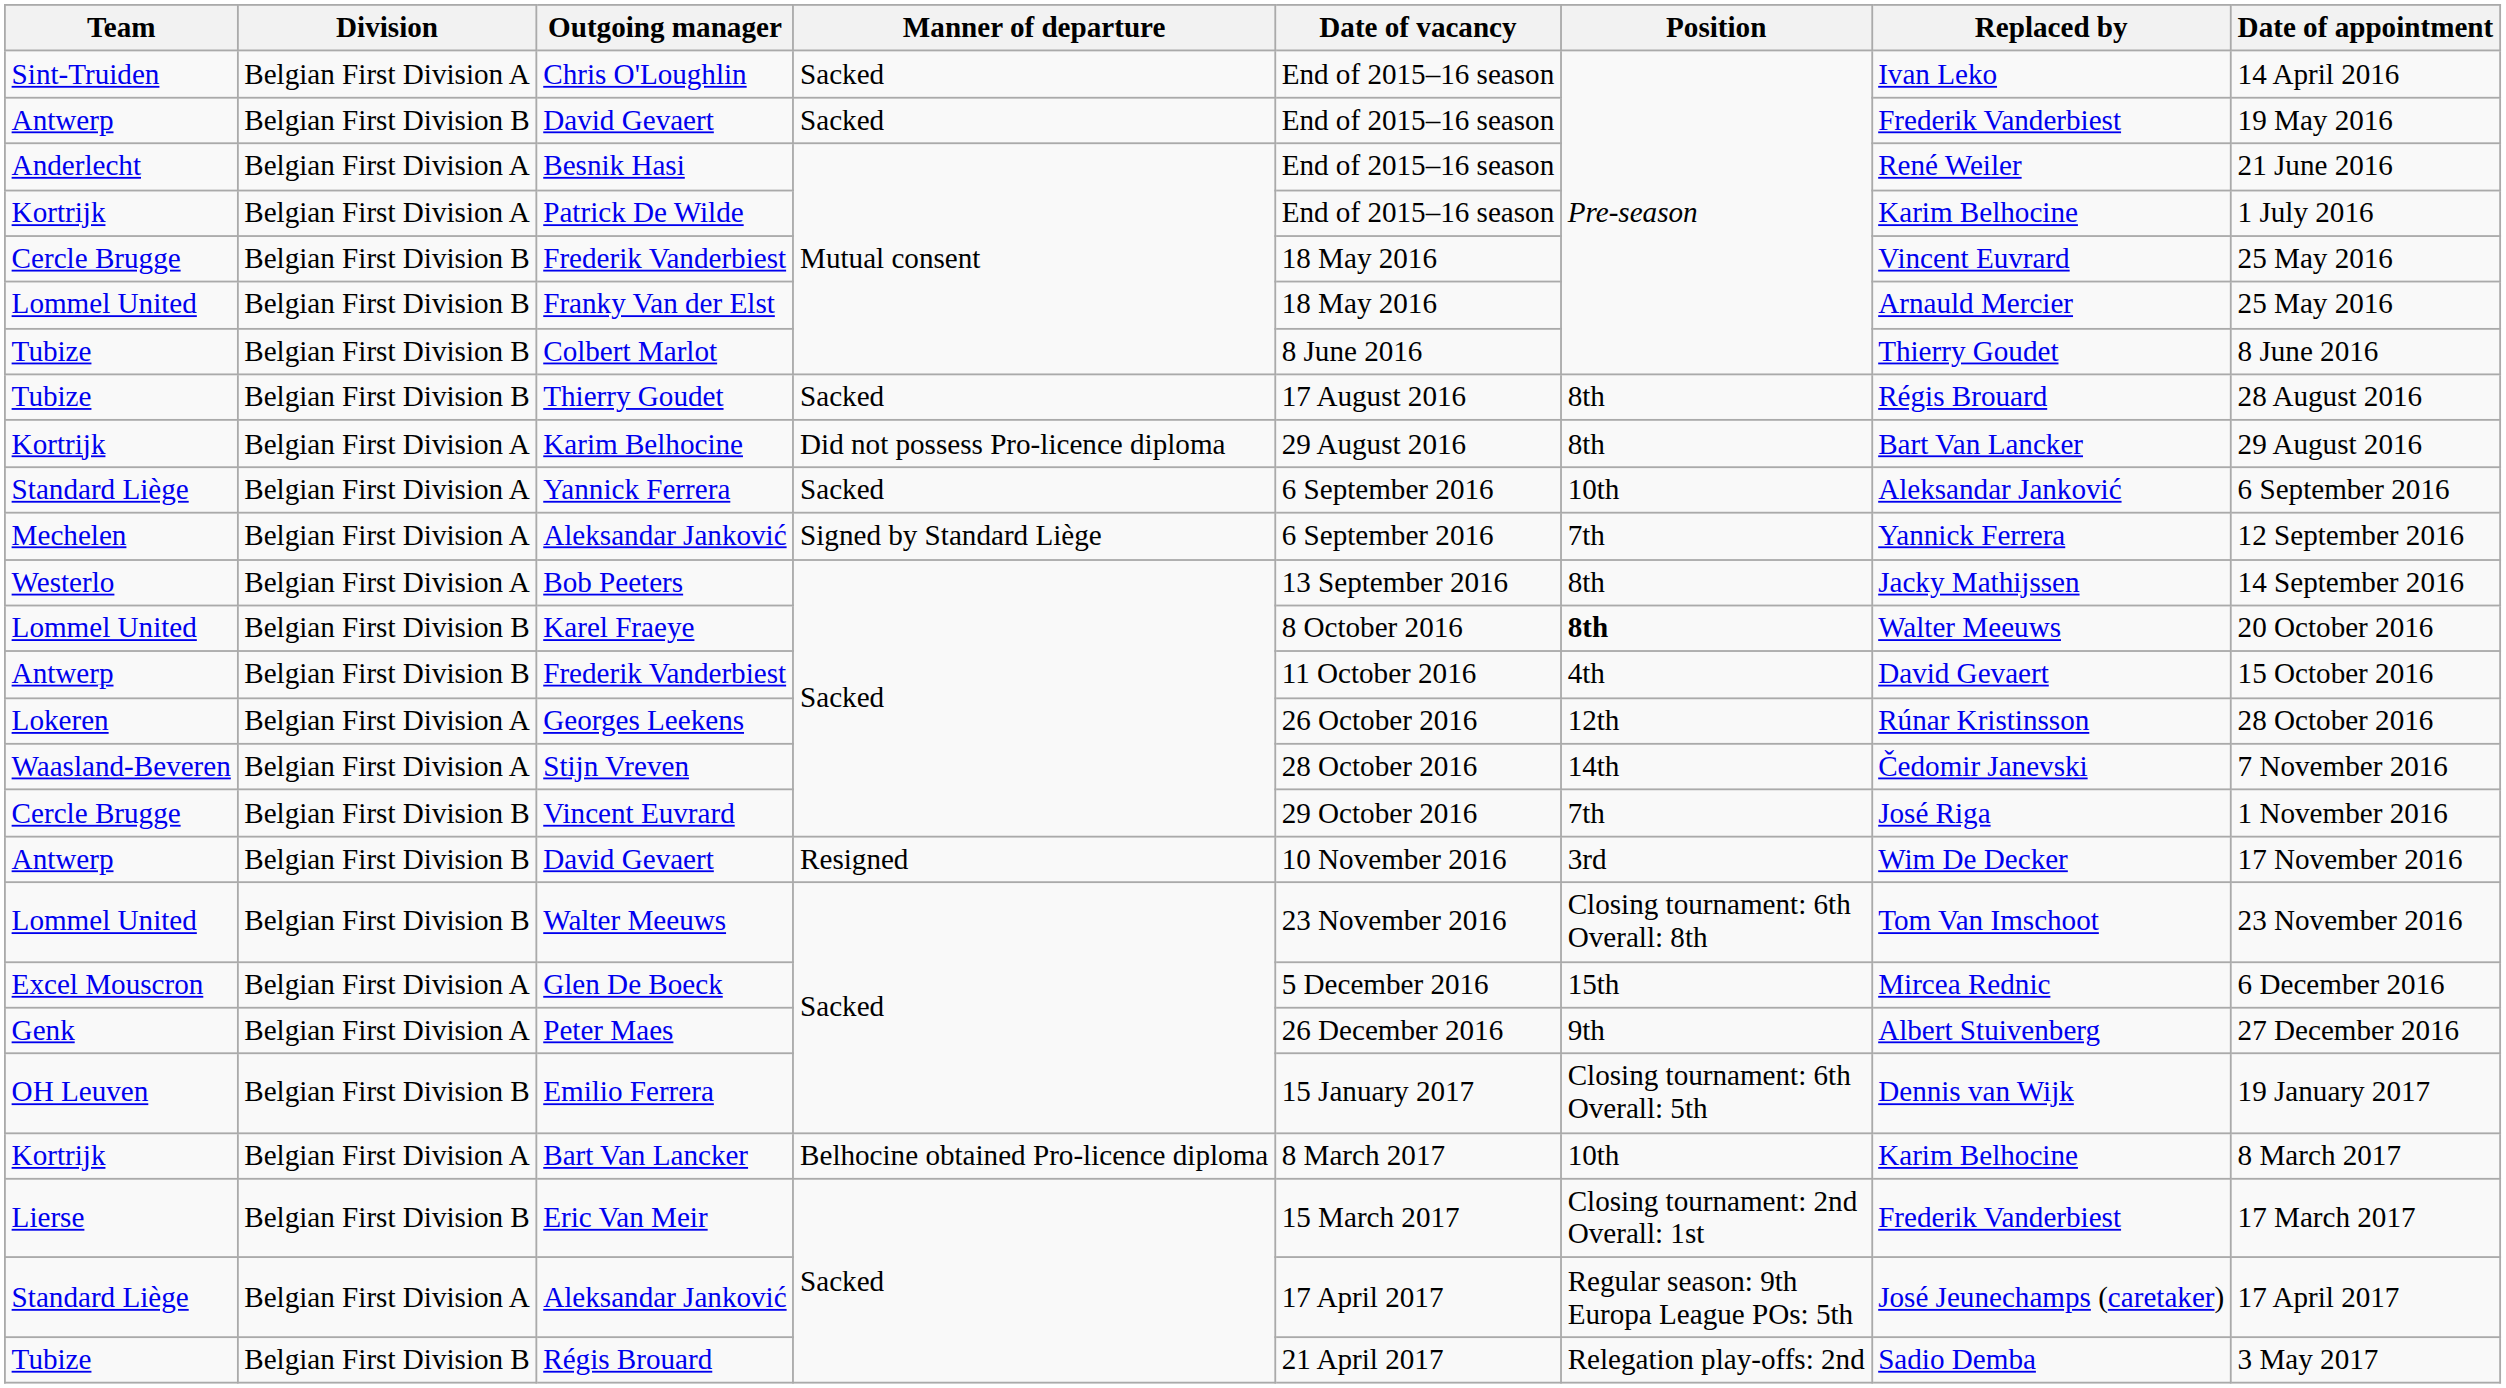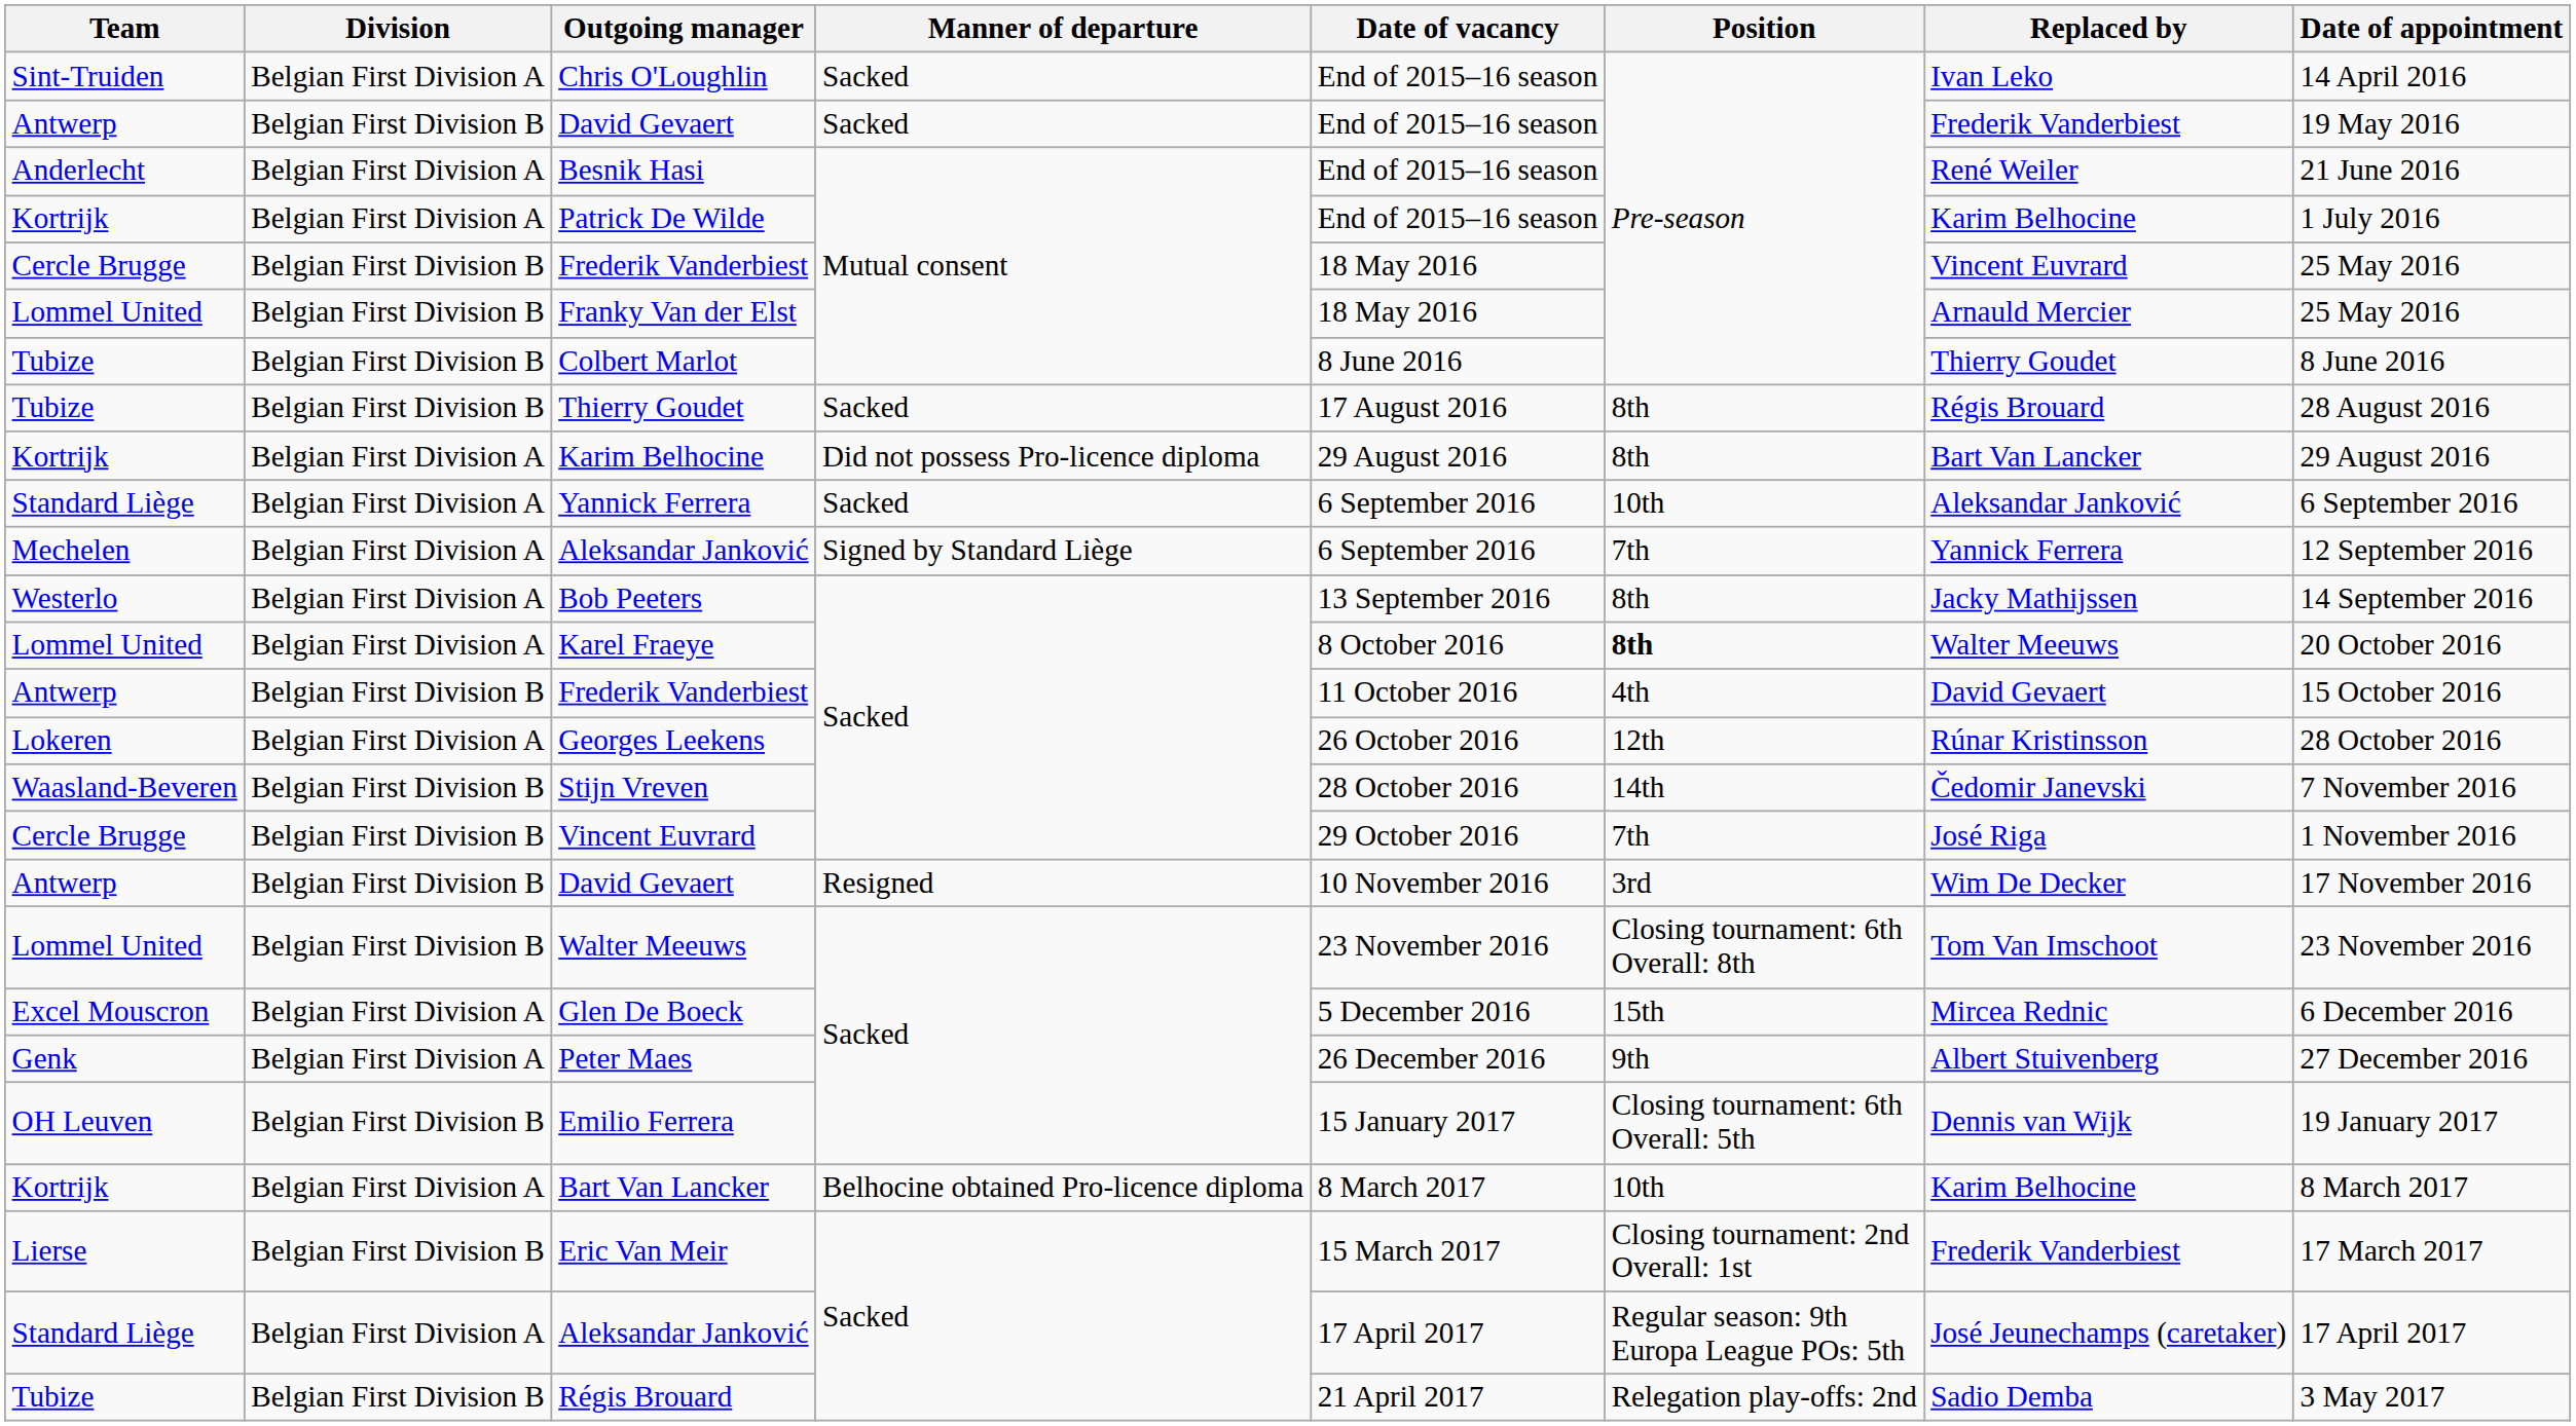Karel Fraeye | Division: Belgian First Division B -> Belgian First Division A
Stijn Vreven | Division: Belgian First Division A -> Belgian First Division B
